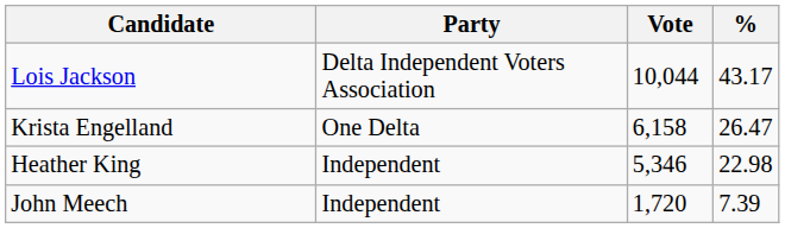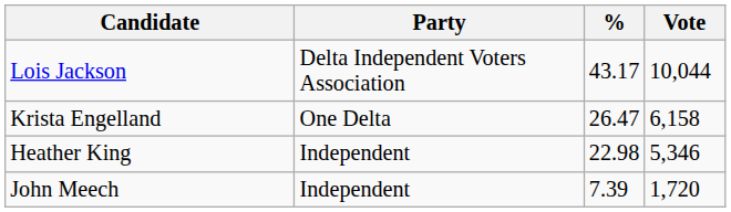columns swapped: Vote <-> %
